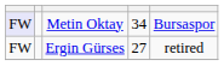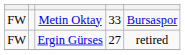Metin Oktay | column 1: lavender background -> no background
Metin Oktay | column 4: 34 -> 33
